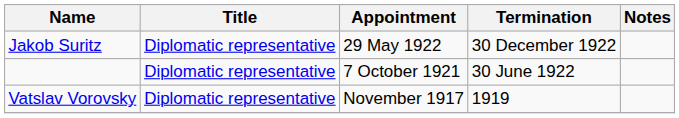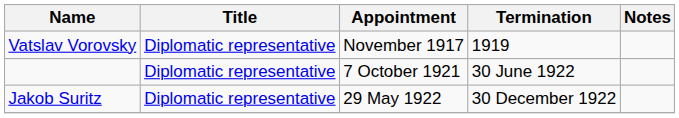rows swapped: Vatslav Vorovsky <-> Jakob Suritz
